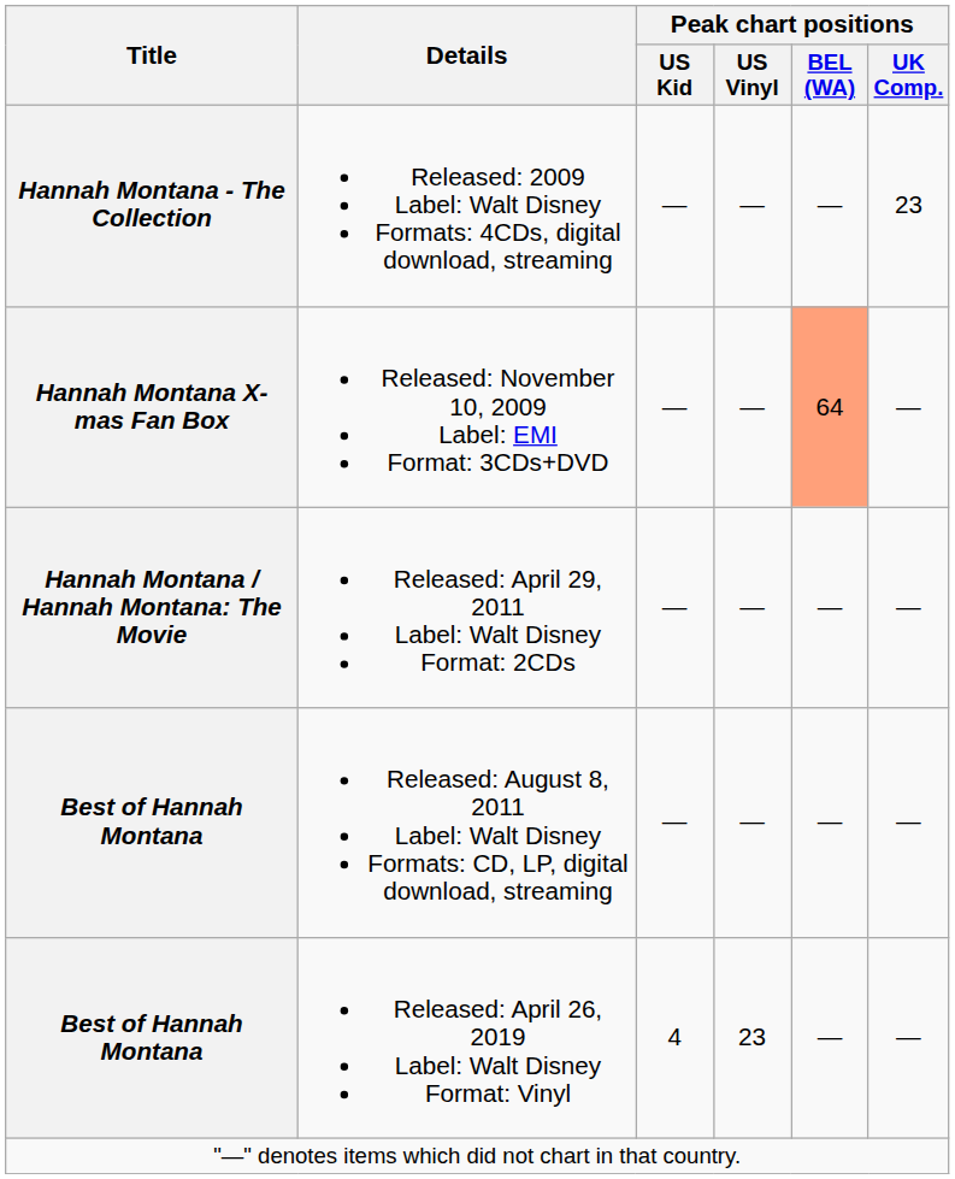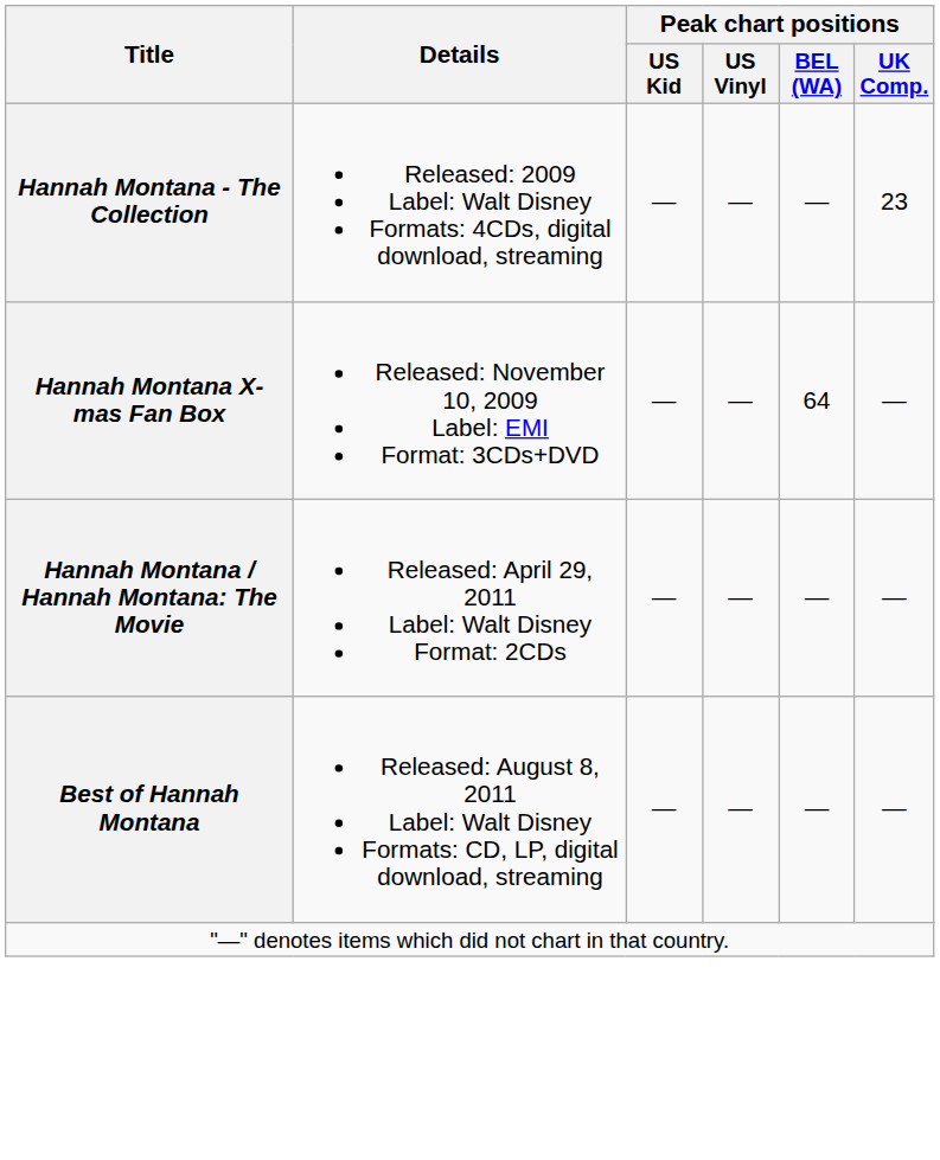Released: November 10, 2009 Label: EMI Format: 3CDs+DVD | Peak chart positions / BEL (WA): lightsalmon background -> no background
- row: Best of Hannah Montana | Released: April 26, 2019 Label: Walt Disney Format: Vinyl | 4 | 23 | — | —
